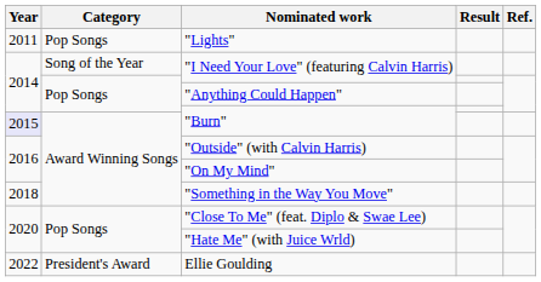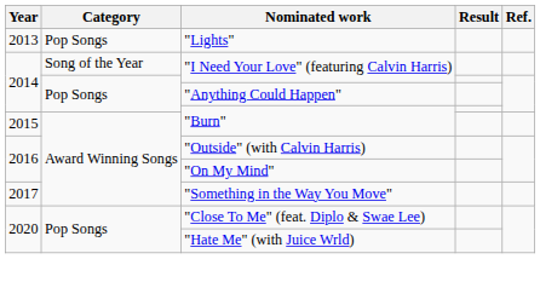"Lights" | Year: 2011 -> 2013
Award Winning Songs / "Burn" | Year: lavender background -> no background
"Something in the Way You Move" | Year: 2018 -> 2017
- row: 2022 | President's Award | Ellie Goulding
